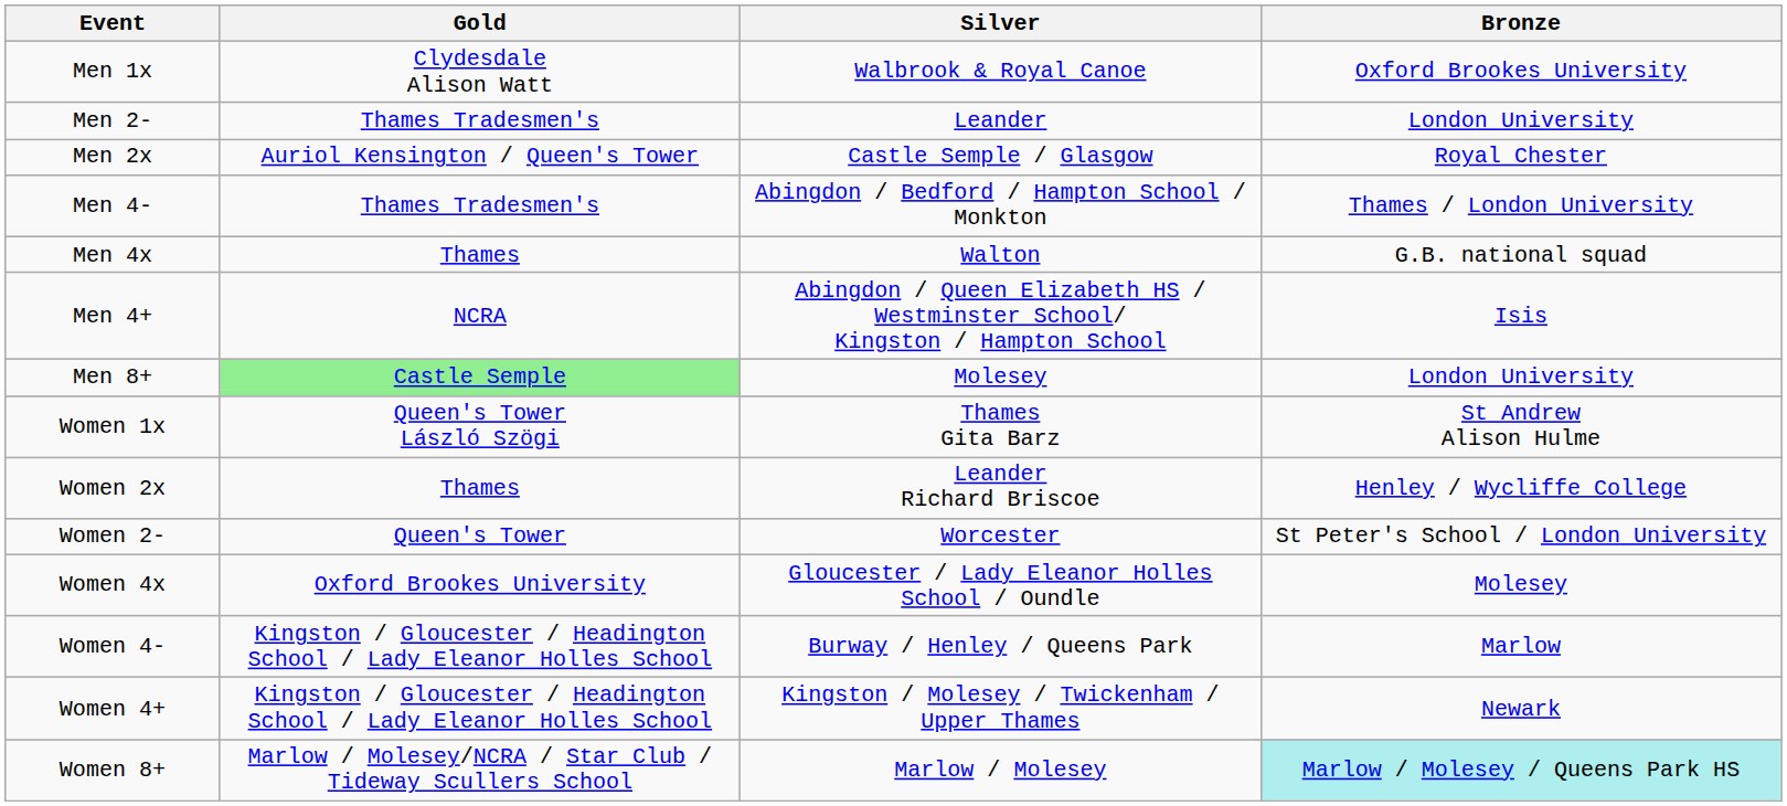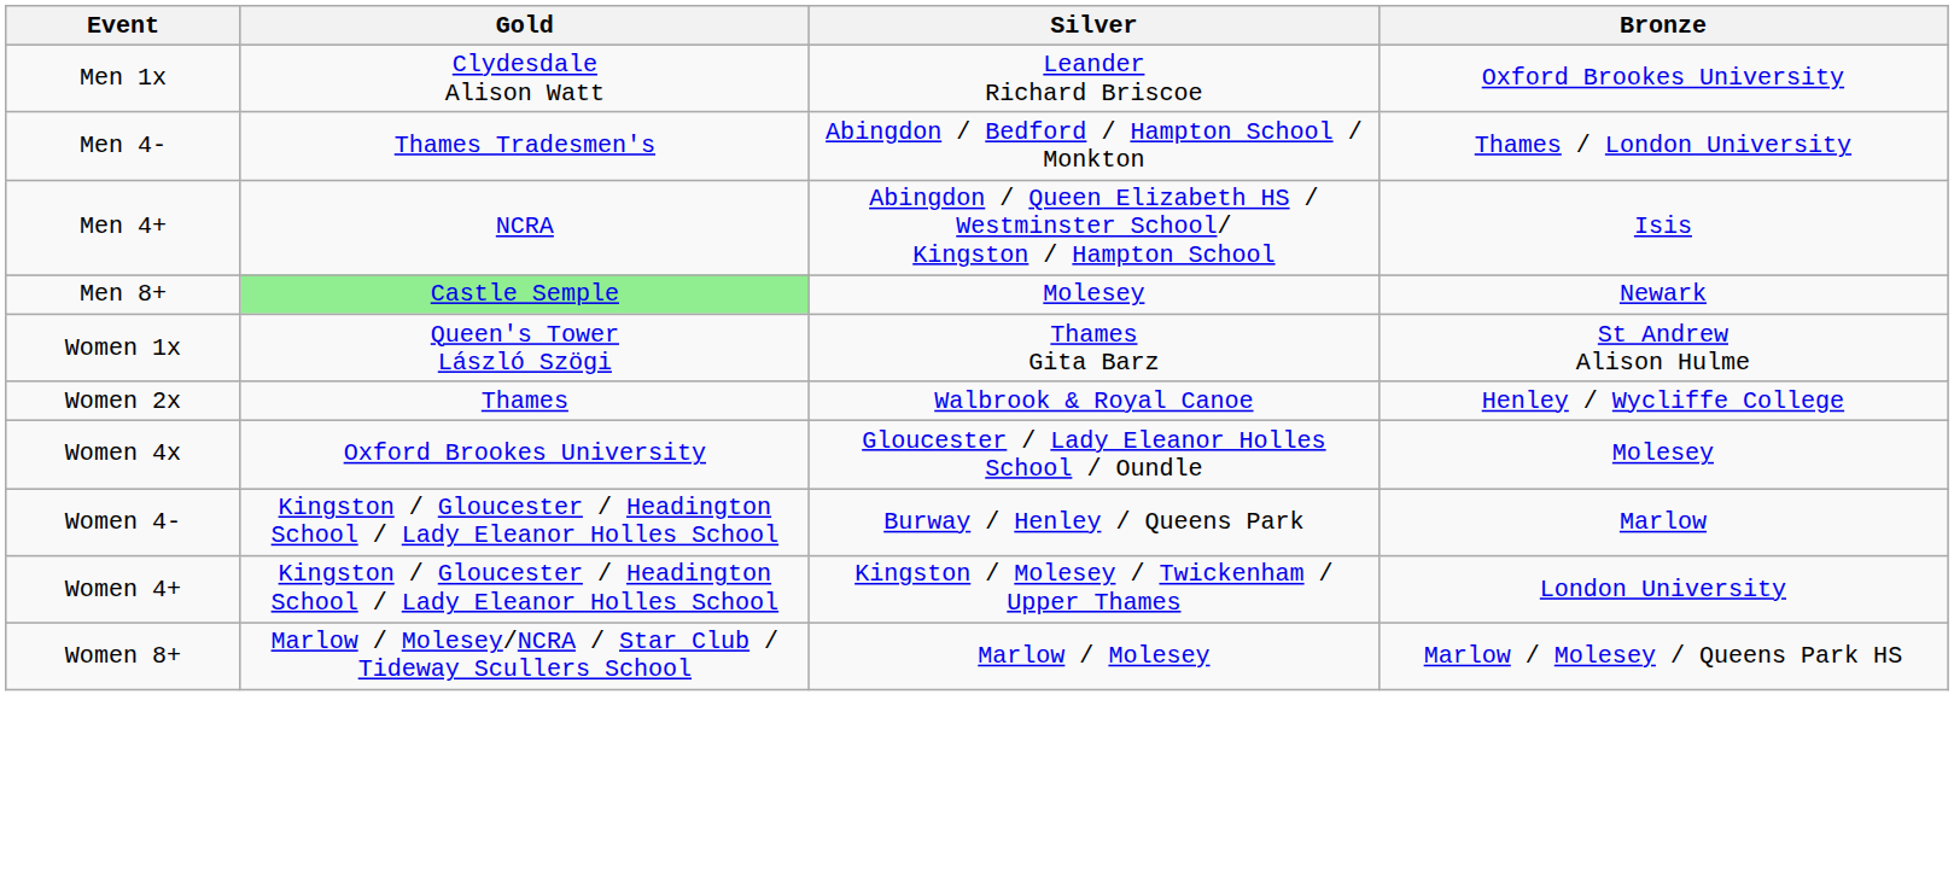Men 1x | Silver: Walbrook & Royal Canoe -> Leander Richard Briscoe
- row: Men 2- | Thames Tradesmen's | Leander | London University
- row: Men 2x | Auriol Kensington / Queen's Tower | Castle Semple / Glasgow | Royal Chester
- row: Men 4x | Thames | Walton | G.B. national squad
Men 8+ | Bronze: London University -> Newark
Women 2x | Silver: Leander Richard Briscoe -> Walbrook & Royal Canoe
- row: Women 2- | Queen's Tower | Worcester | St Peter's School / London University
Women 4+ | Bronze: Newark -> London University
Women 8+ | Bronze: paleturquoise background -> no background
